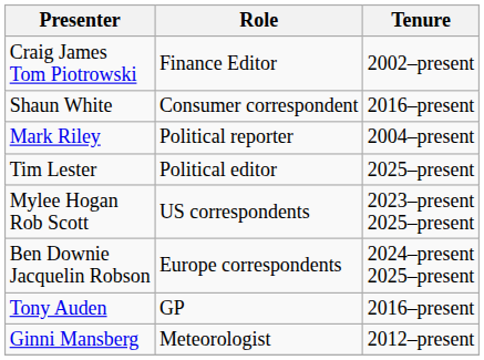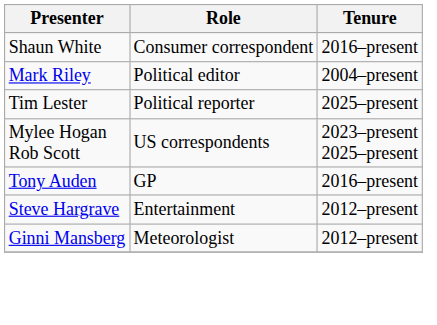- row: Craig James Tom Piotrowski | Finance Editor | 2002–present
Mark Riley | Role: Political reporter -> Political editor
Tim Lester | Role: Political editor -> Political reporter
- row: Ben Downie Jacquelin Robson | Europe correspondents | 2024–present 2025–present
+ row: Steve Hargrave | Entertainment | 2012–present
